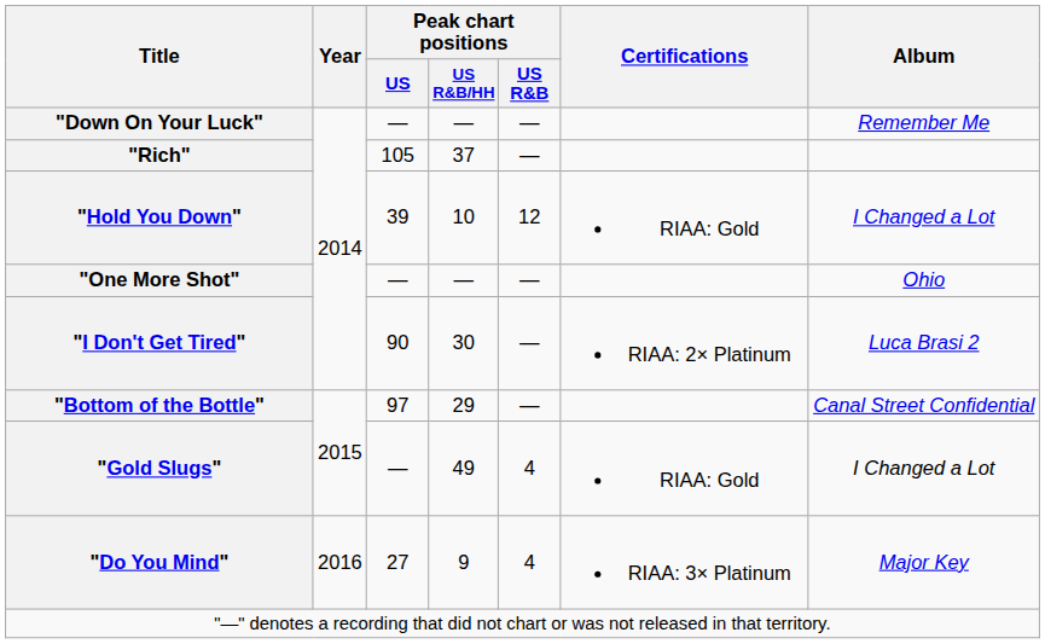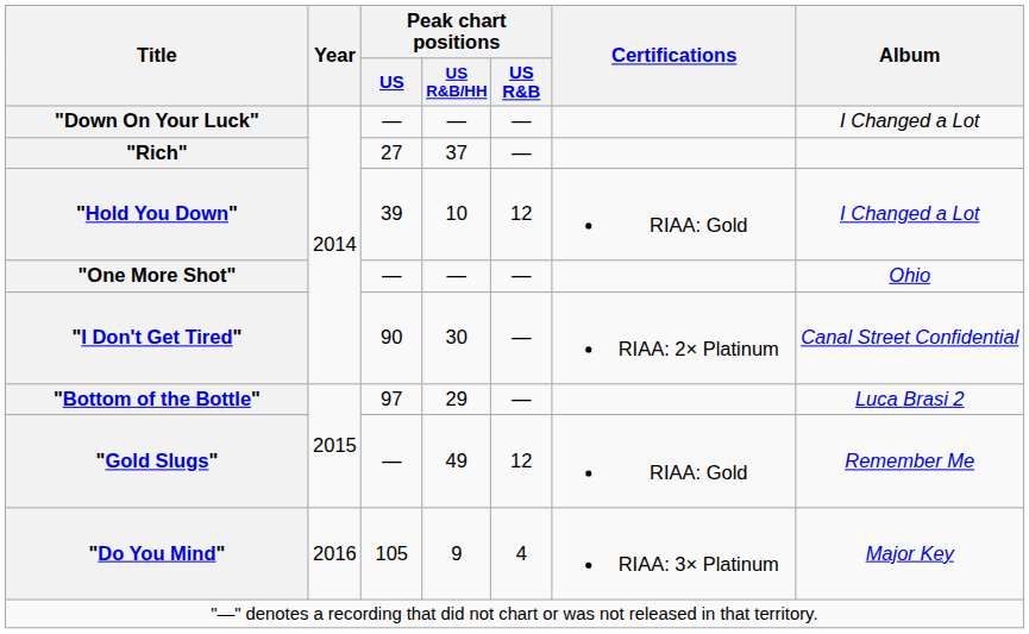"Down On Your Luck" | Album: Remember Me -> I Changed a Lot
"Rich" | Peak chart positions / US: 105 -> 27
"I Don't Get Tired" | Album: Luca Brasi 2 -> Canal Street Confidential
"Bottom of the Bottle" | Album: Canal Street Confidential -> Luca Brasi 2
"Gold Slugs" | Peak chart positions / US R&B: 4 -> 12
"Gold Slugs" | Album: I Changed a Lot -> Remember Me
"Do You Mind" | Peak chart positions / US: 27 -> 105
